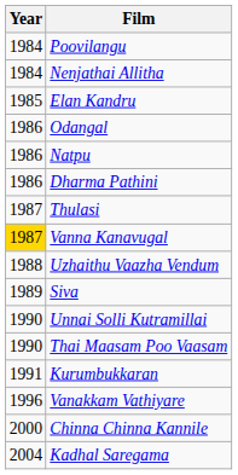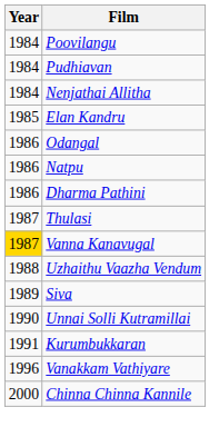+ row: 1984 | Pudhiavan
- row: 1990 | Thai Maasam Poo Vaasam
- row: 2004 | Kadhal Saregama
